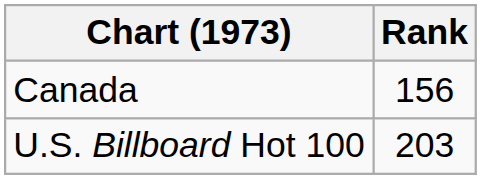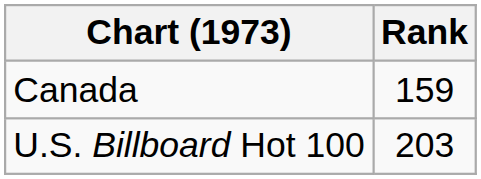Canada | Rank: 156 -> 159
